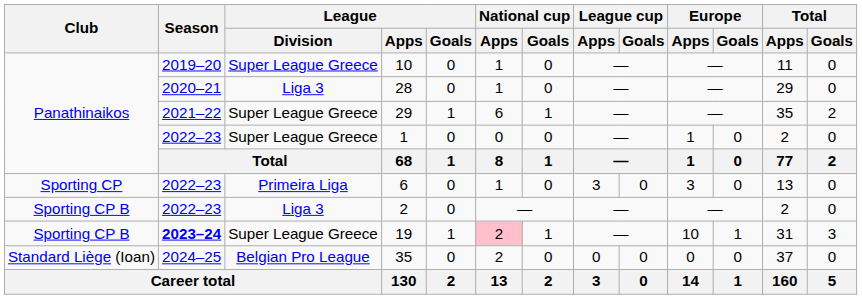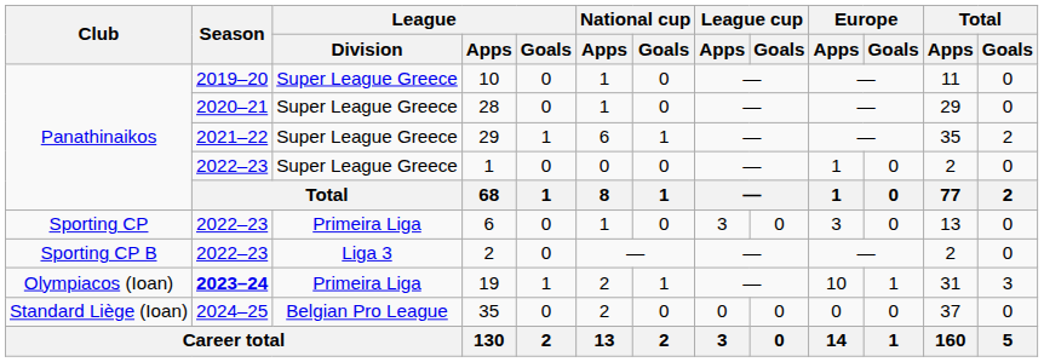28 | League / Division: Liga 3 -> Super League Greece
19 | Club: Sporting CP B -> Olympiacos (Ioan)
19 | League / Division: Super League Greece -> Primeira Liga
19 | National cup / Apps: pink background -> no background
